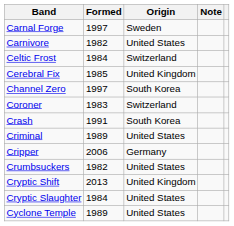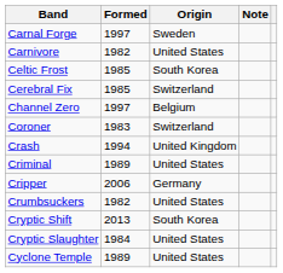Celtic Frost | Formed: 1984 -> 1985
Celtic Frost | Origin: Switzerland -> South Korea
Cerebral Fix | Origin: United Kingdom -> Switzerland
Channel Zero | Origin: South Korea -> Belgium
Crash | Formed: 1991 -> 1994
Crash | Origin: South Korea -> United Kingdom
Cryptic Shift | Origin: United Kingdom -> South Korea
